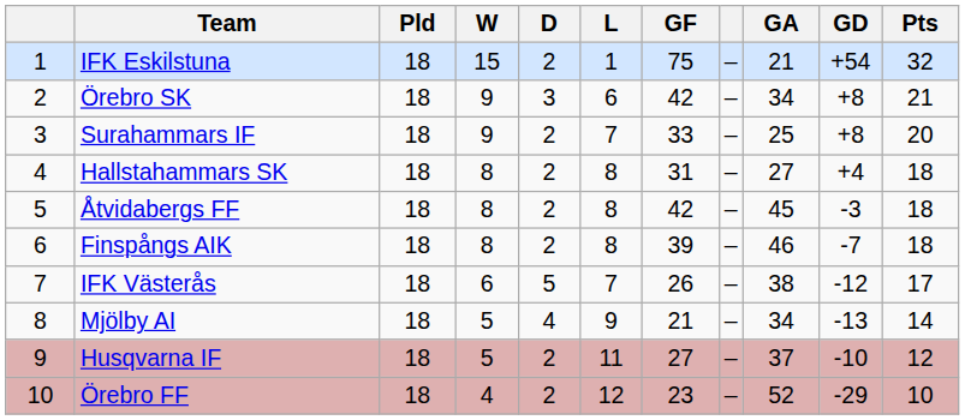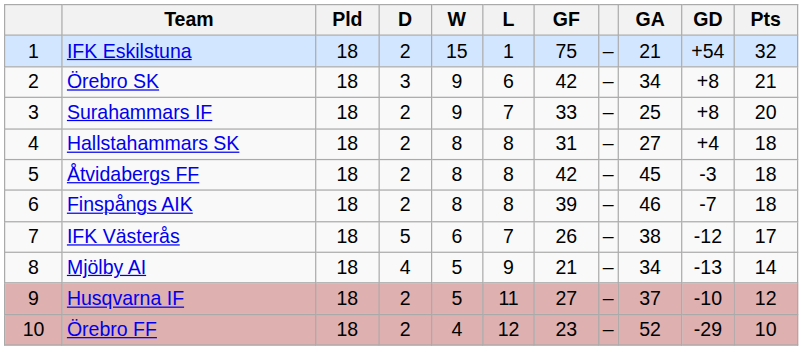columns swapped: W <-> D
